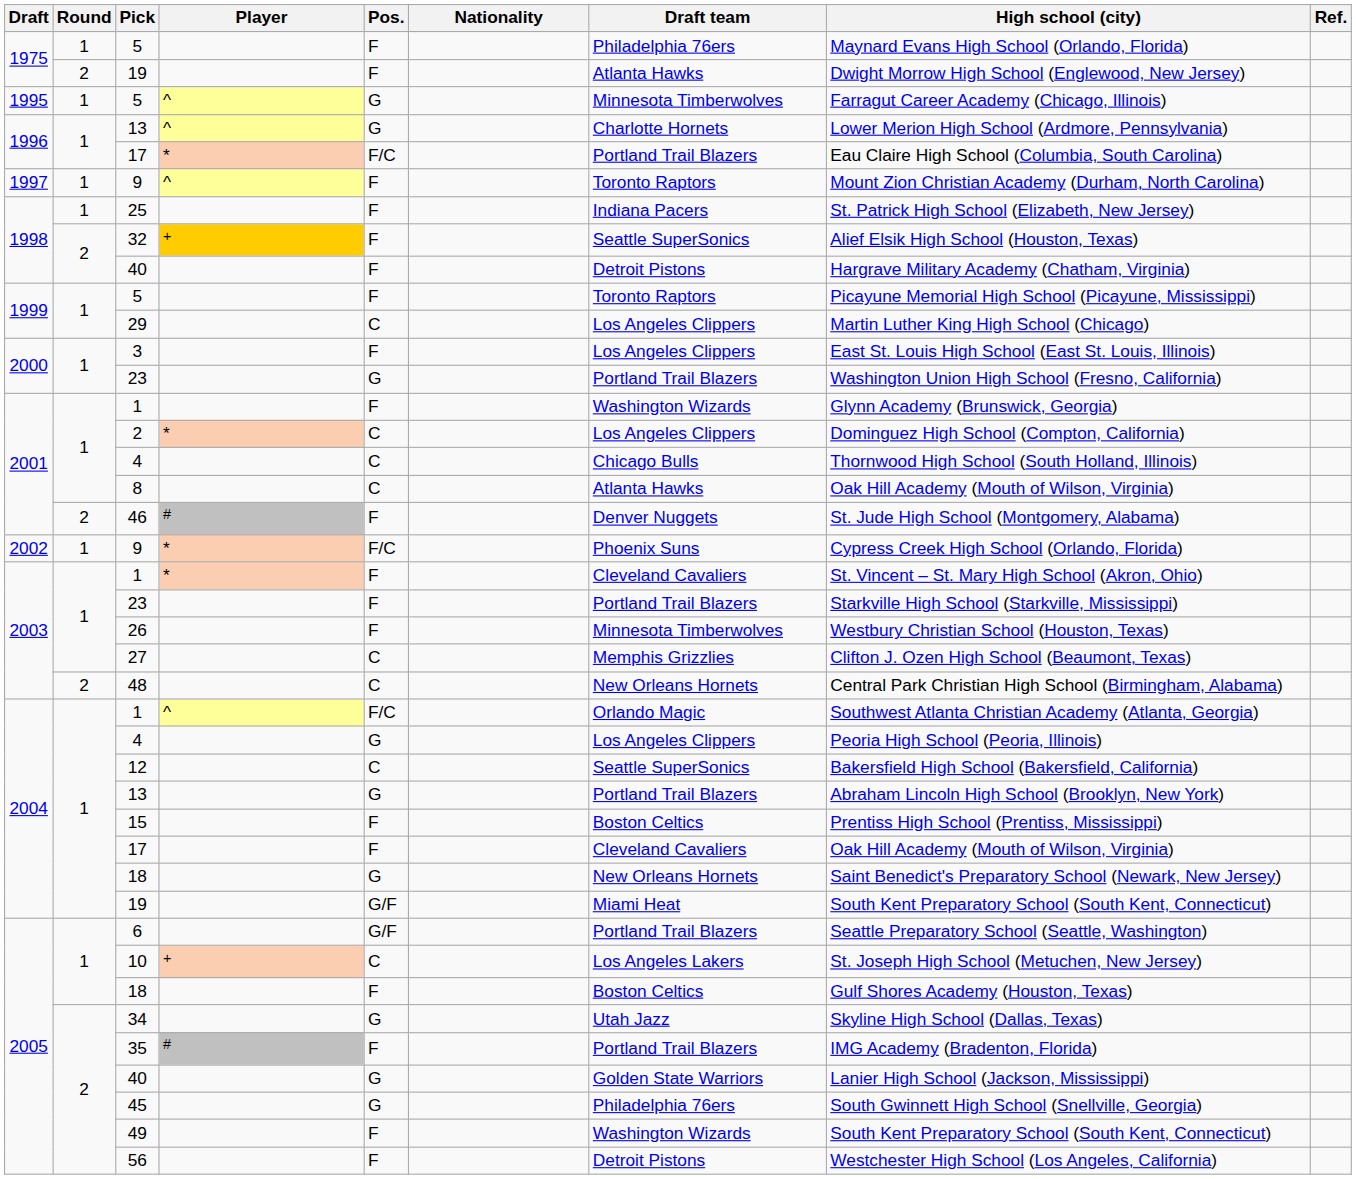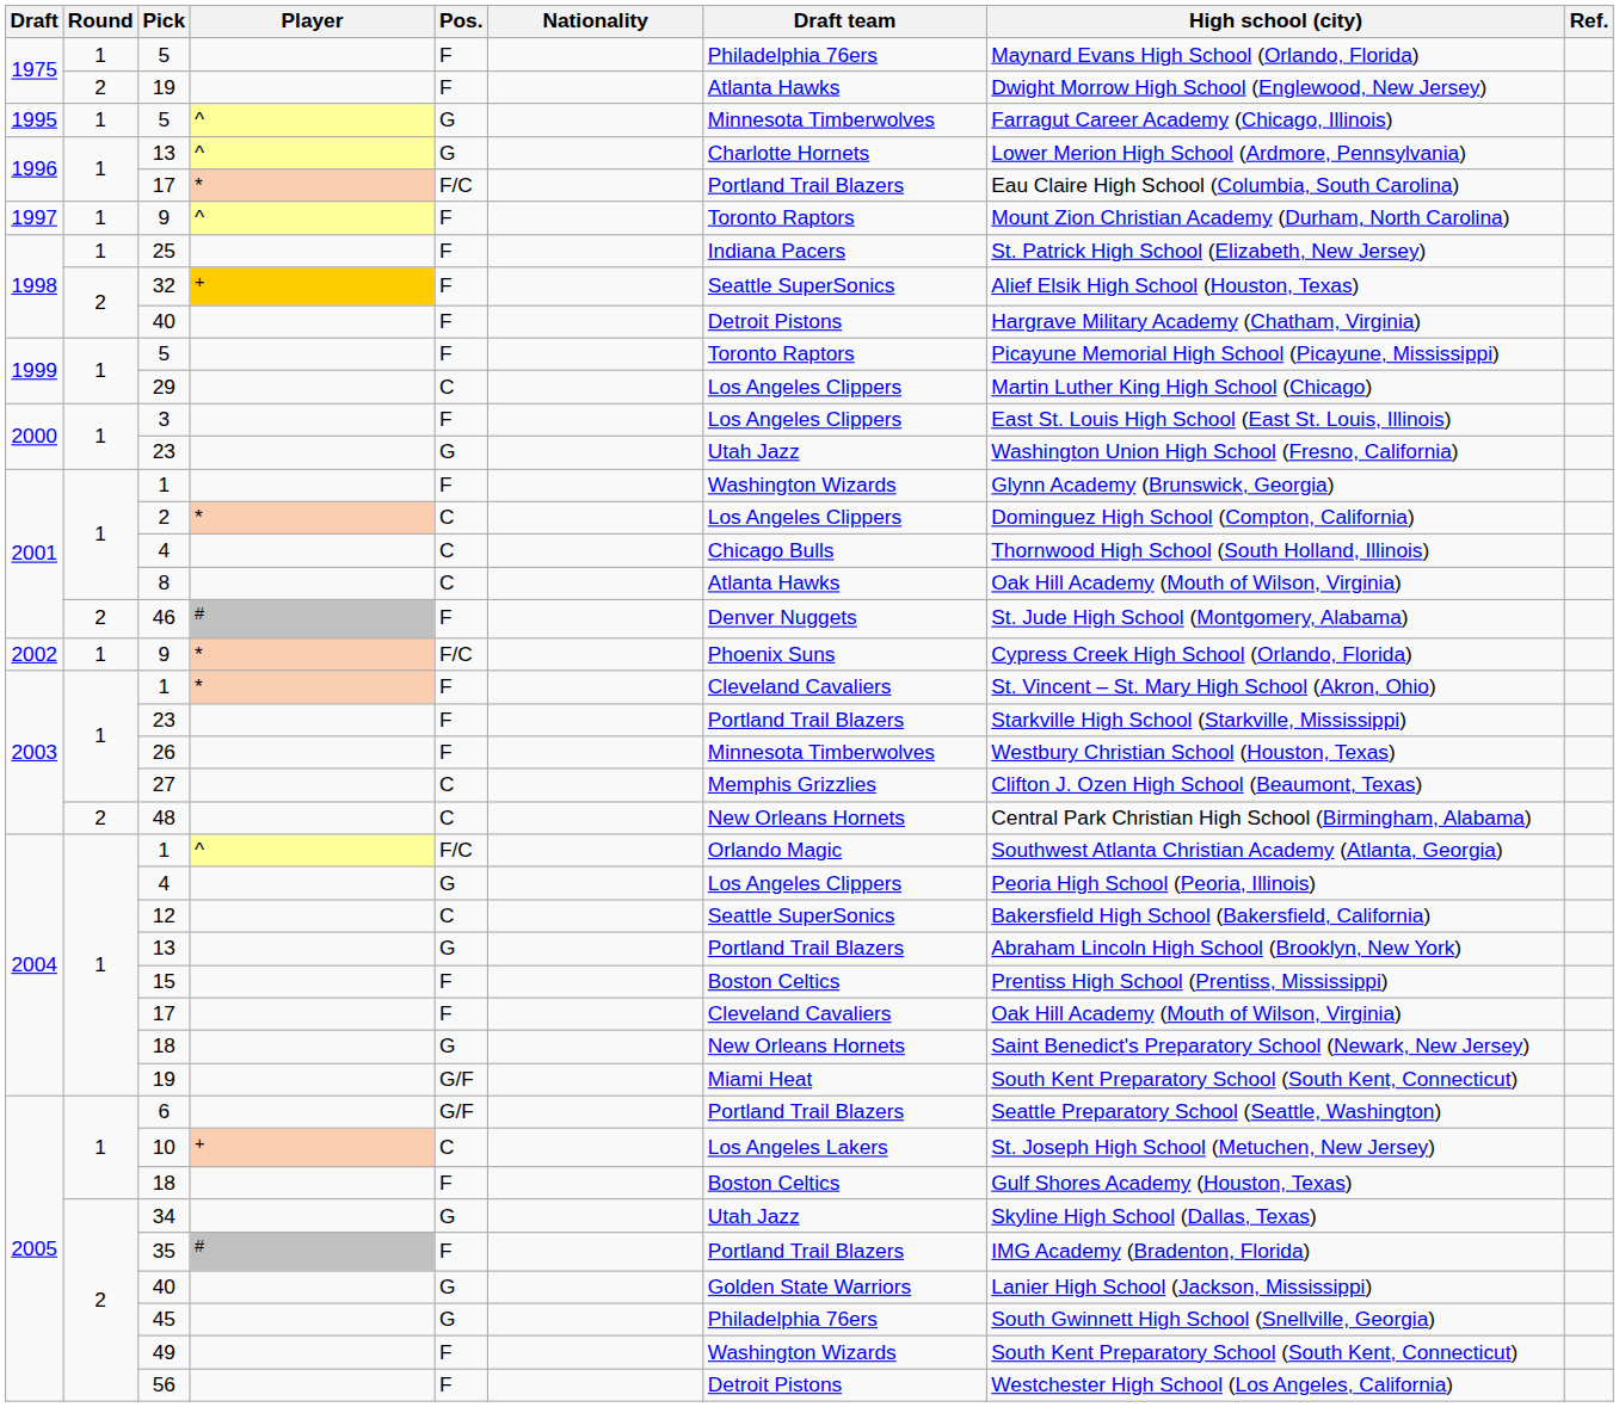2000 / 23 | Draft team: Portland Trail Blazers -> Utah Jazz
